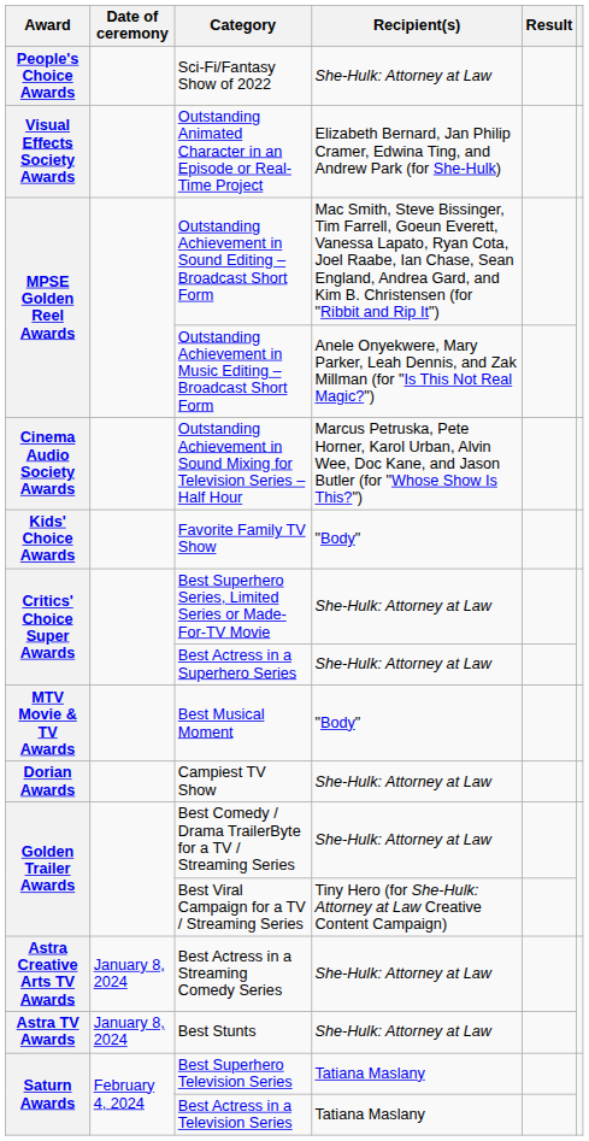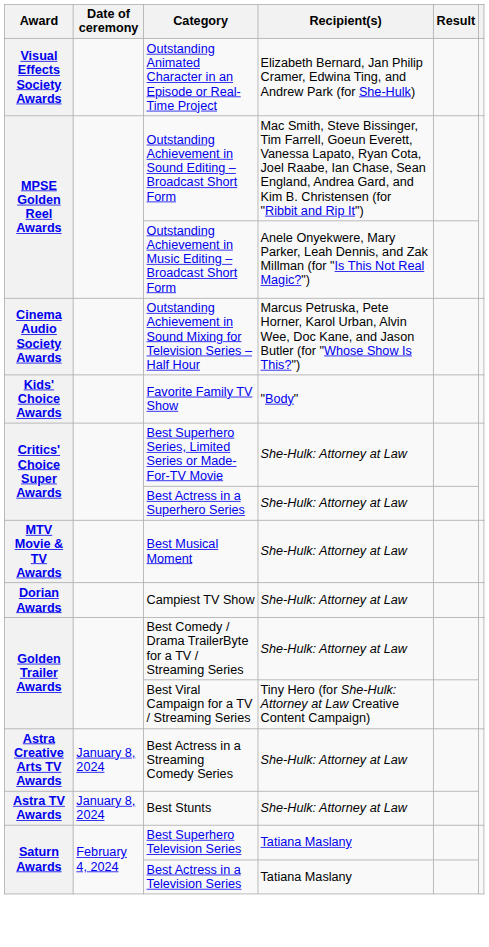- row: People's Choice Awards | Sci-Fi/Fantasy Show of 2022 | She-Hulk: Attorney at Law
Best Musical Moment | Recipient(s): "Body" -> She-Hulk: Attorney at Law
